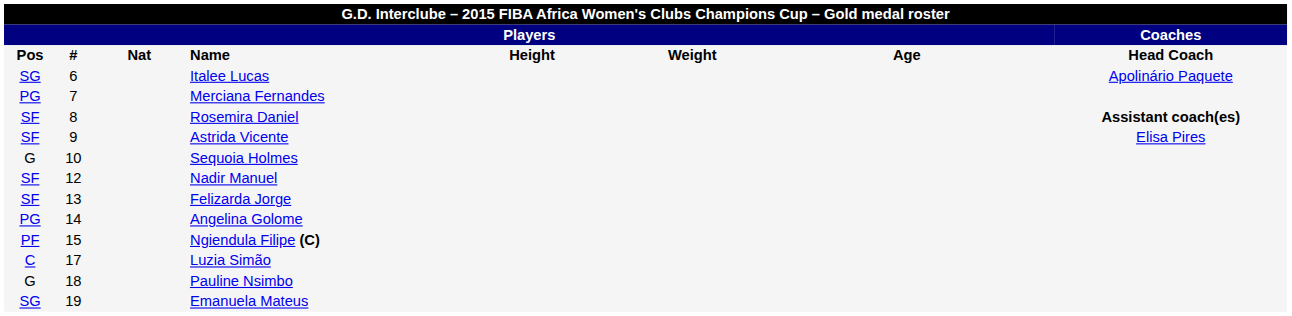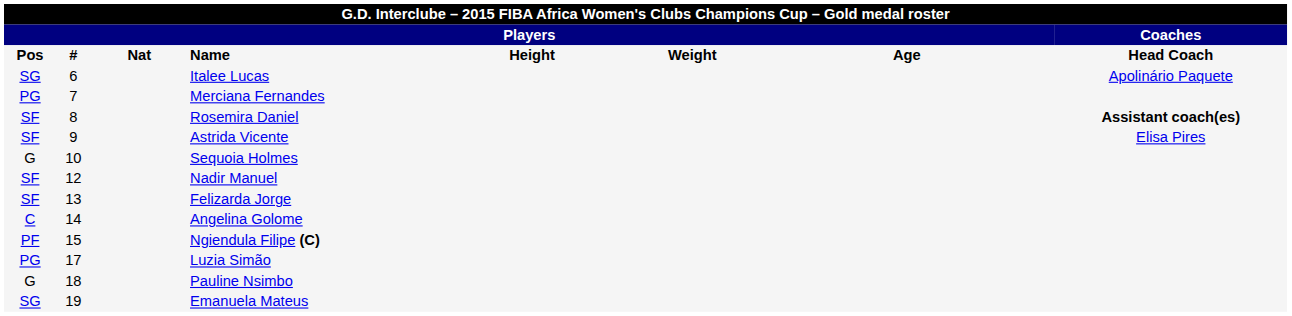Angelina Golome | column 1: PG -> C
Luzia Simão | column 1: C -> PG
